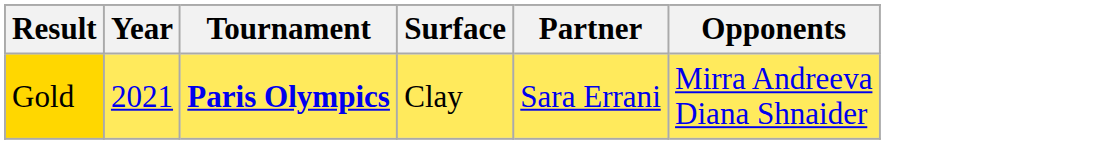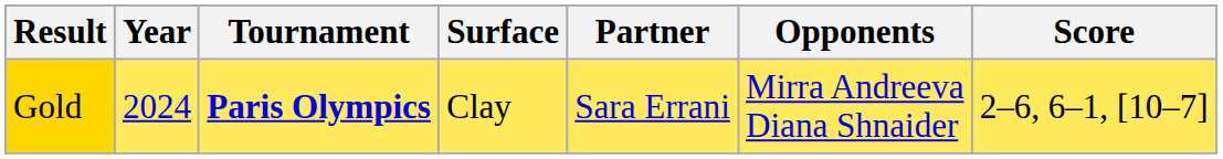+ column: Score | 2–6, 6–1, [10–7]
Gold | Year: 2021 -> 2024
